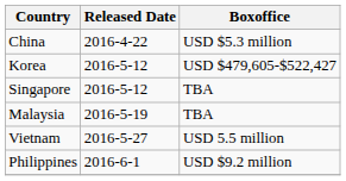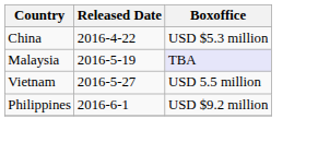- row: Korea | 2016-5-12 | USD $479,605-$522,427
- row: Singapore | 2016-5-12 | TBA
Malaysia | Boxoffice: no background -> lavender background
